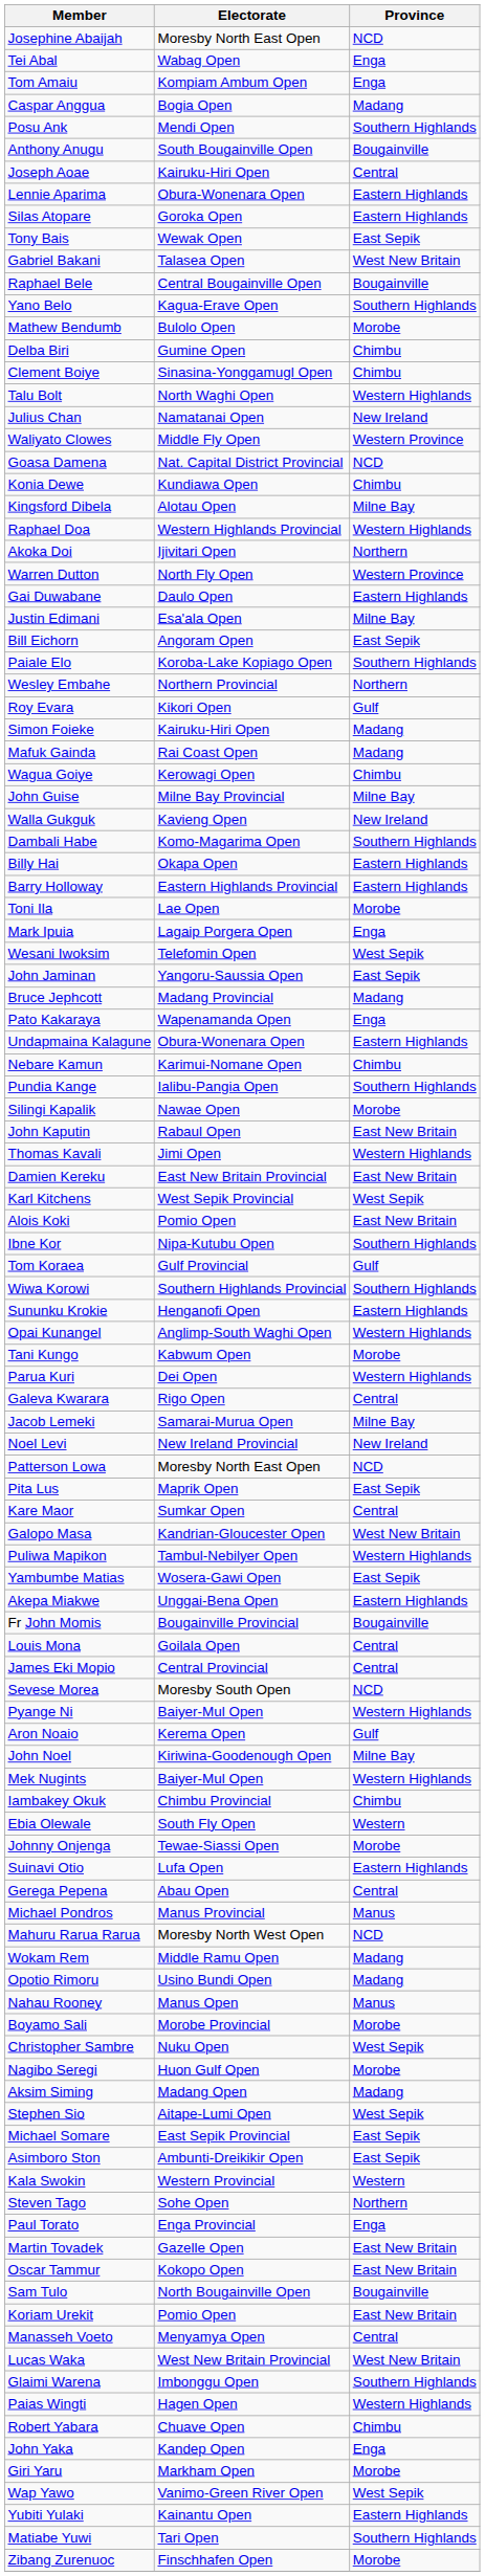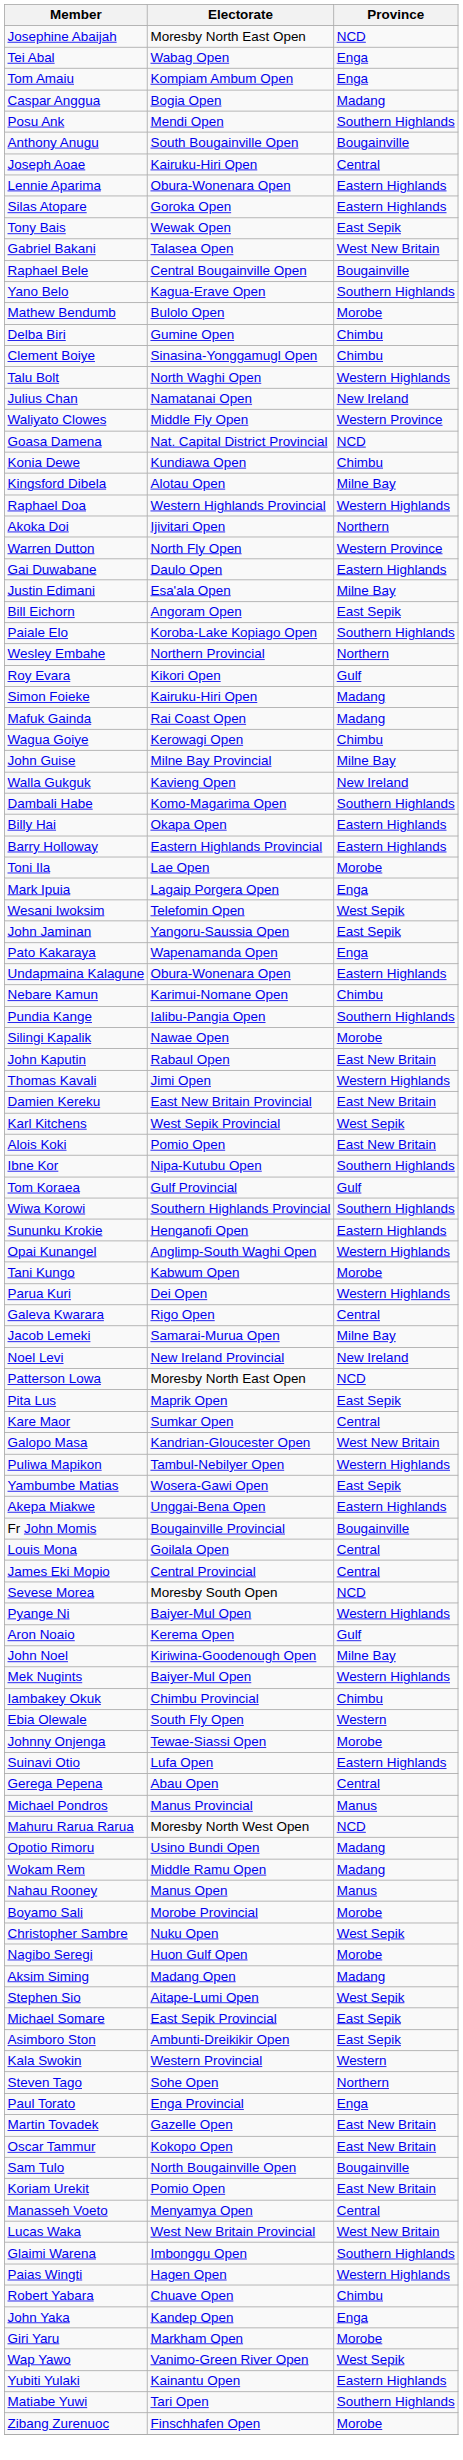- row: Bruce Jephcott | Madang Provincial | Madang
rows swapped: Wokam Rem <-> Opotio Rimoru
